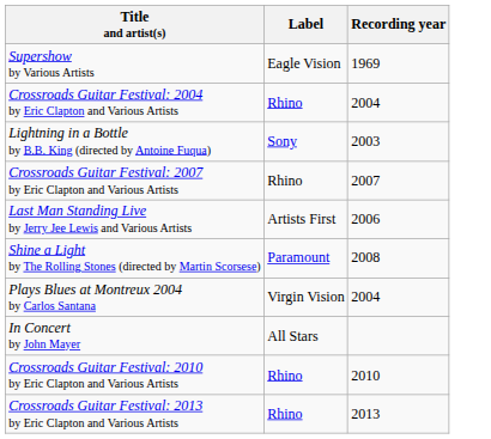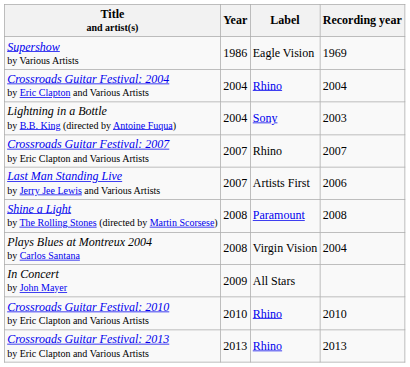+ column: Year | 1986 | 2004 | 2004 | 2007 | 2007 | 2008 | 2008 | 2009 | 2010 | 2013
